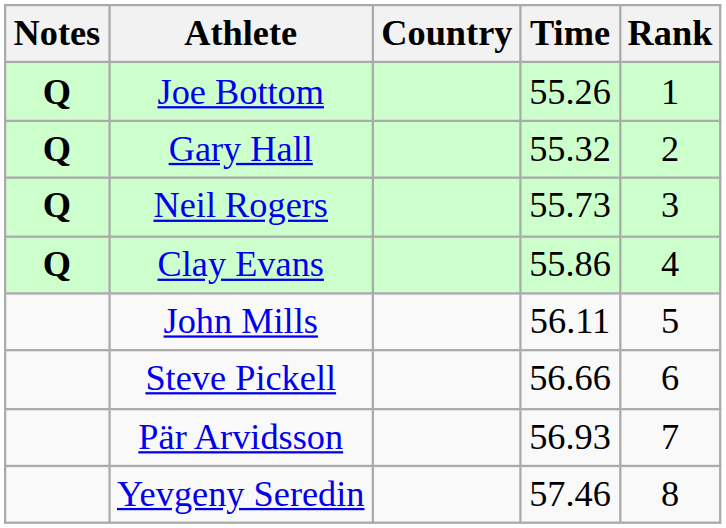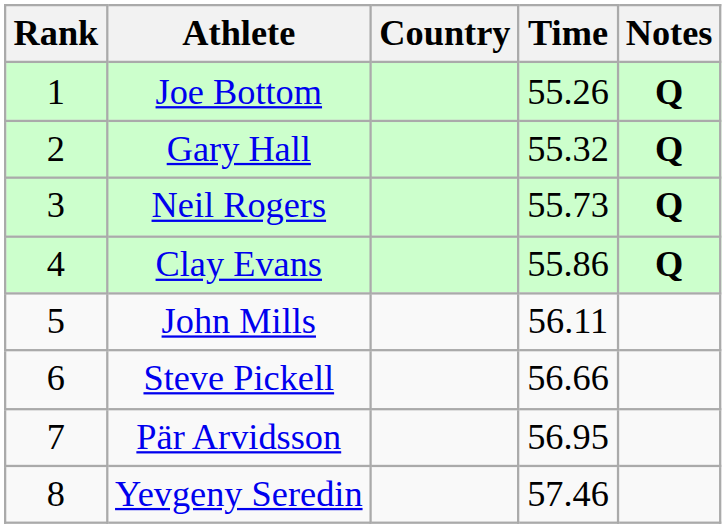columns swapped: Rank <-> Notes
Pär Arvidsson | Time: 56.93 -> 56.95
